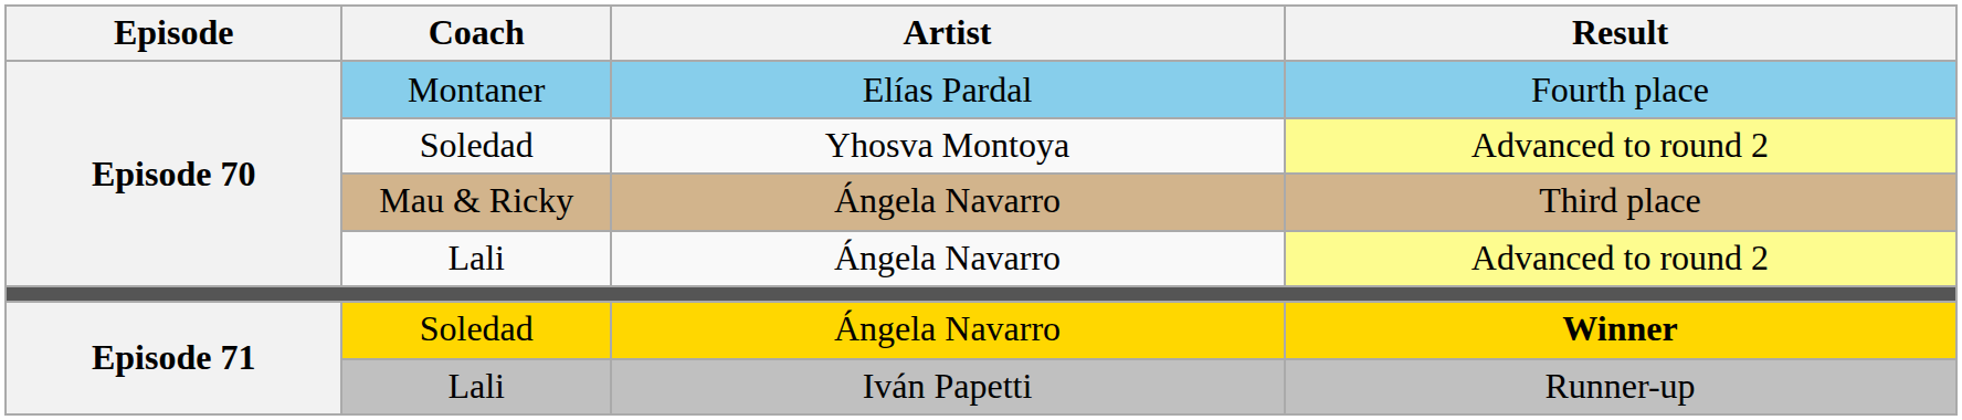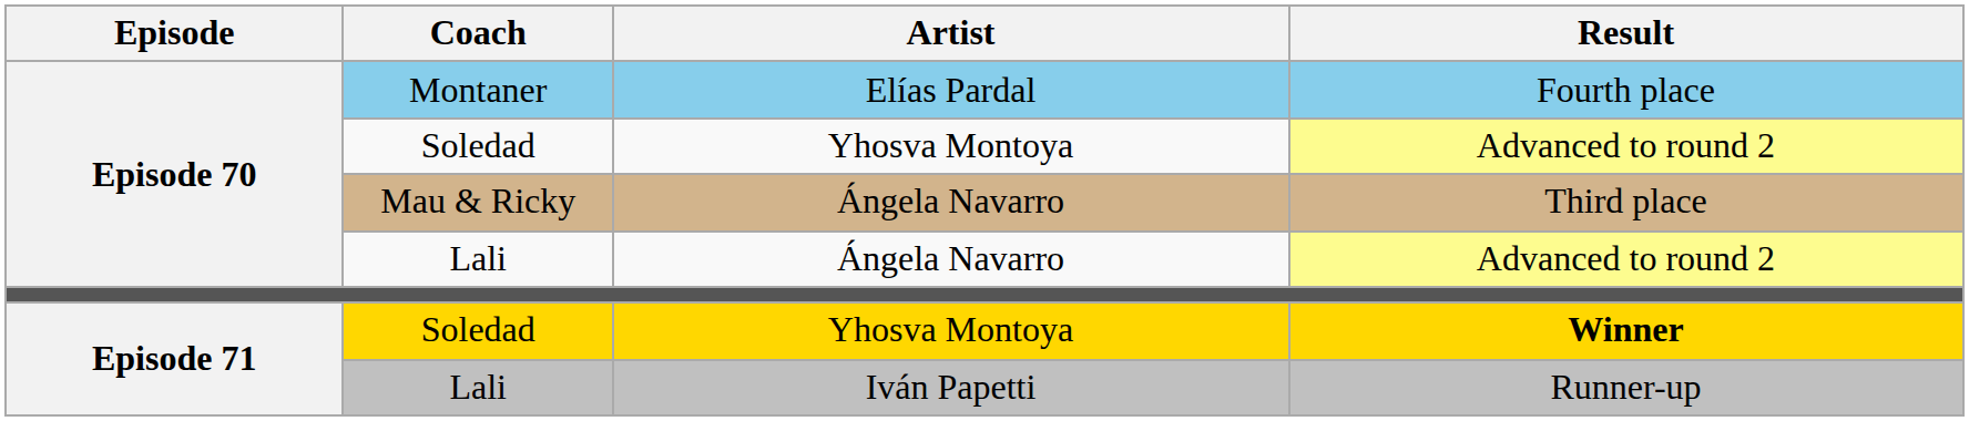Winner | Artist: Ángela Navarro -> Yhosva Montoya
